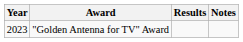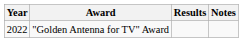"Golden Antenna for TV" Award | Year: 2023 -> 2022
